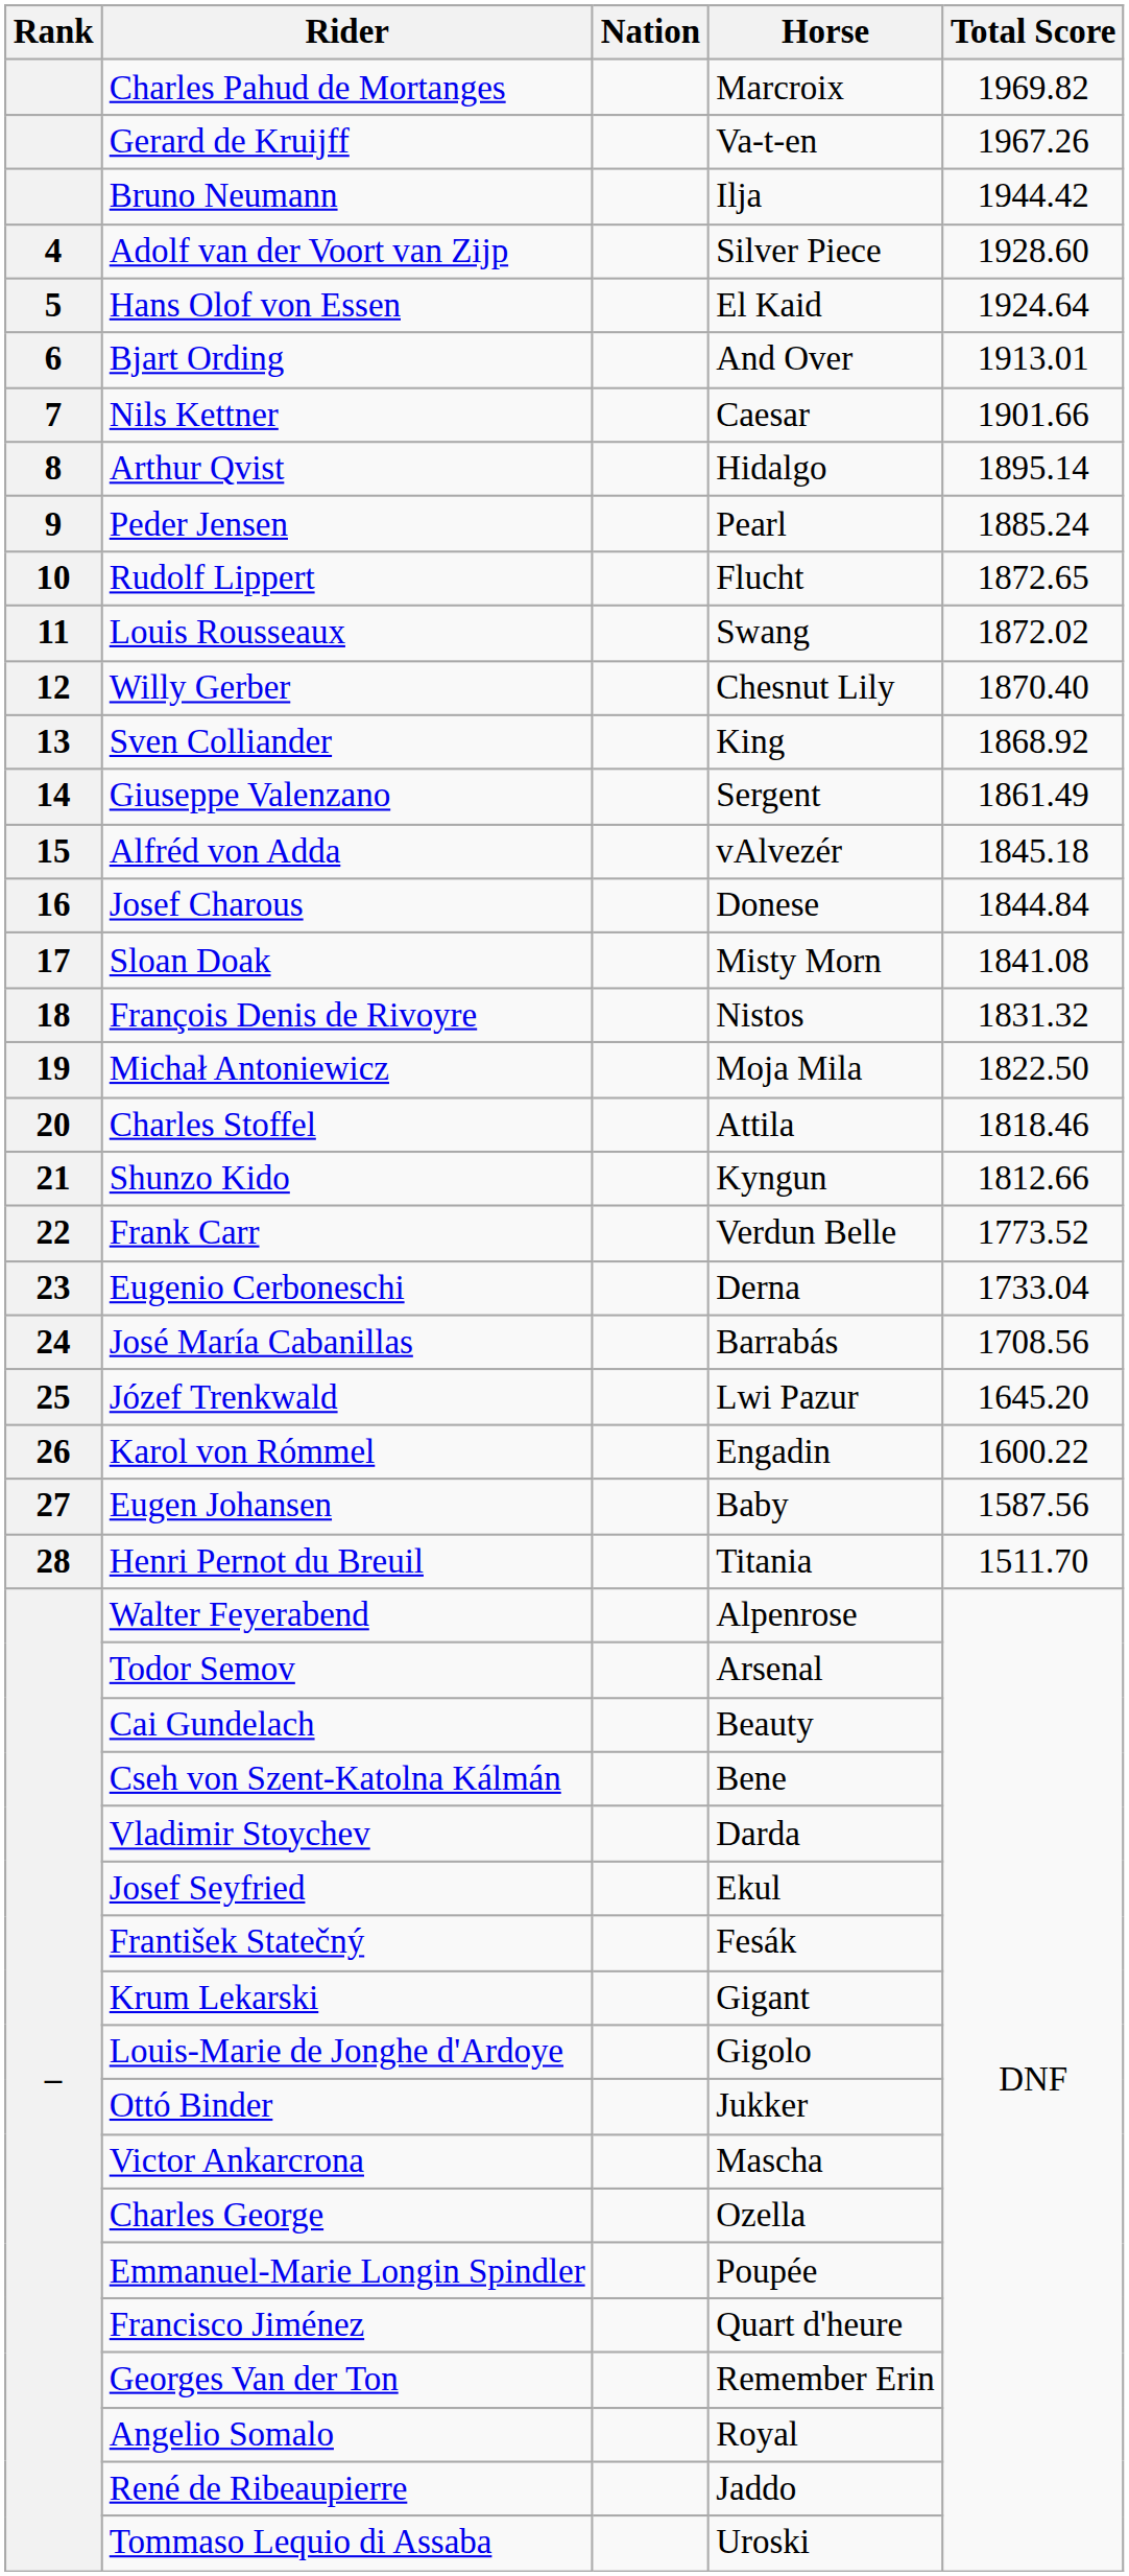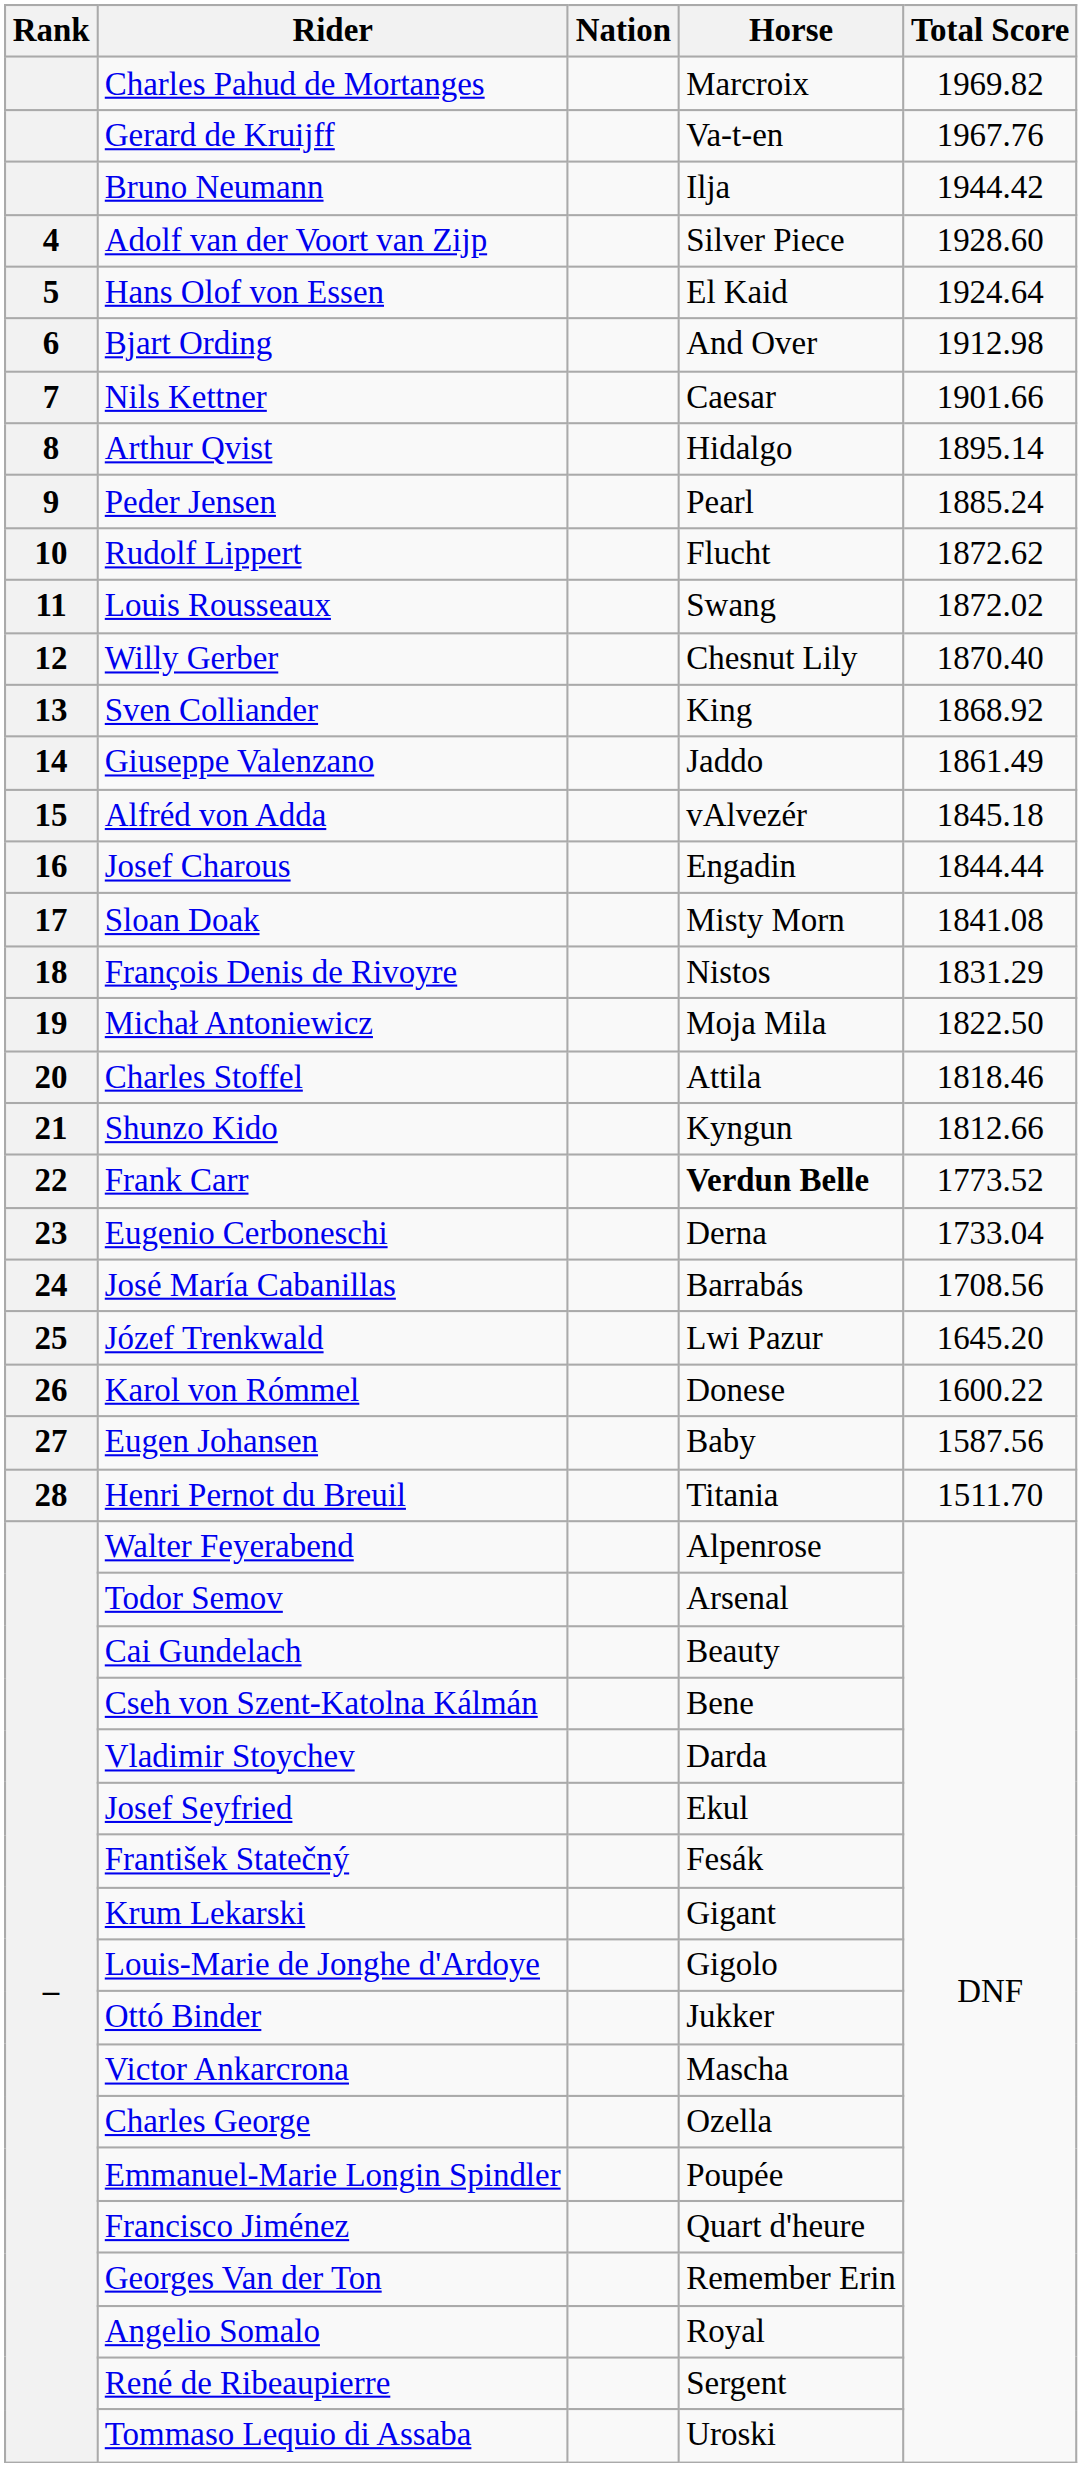Gerard de Kruijff | Total Score: 1967.26 -> 1967.76
Bjart Ording | Total Score: 1913.01 -> 1912.98
Rudolf Lippert | Total Score: 1872.65 -> 1872.62
Giuseppe Valenzano | Horse: Sergent -> Jaddo
Josef Charous | Horse: Donese -> Engadin
Josef Charous | Total Score: 1844.84 -> 1844.44
François Denis de Rivoyre | Total Score: 1831.32 -> 1831.29
Frank Carr | Horse: normal -> bold
Karol von Rómmel | Horse: Engadin -> Donese
René de Ribeaupierre | Horse: Jaddo -> Sergent
